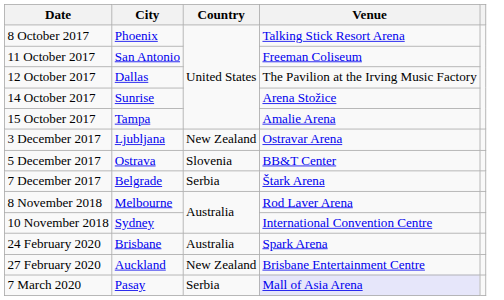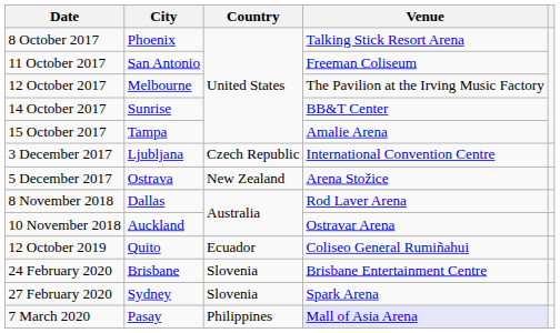12 October 2017 | City: Dallas -> Melbourne
14 October 2017 | Venue: Arena Stožice -> BB&T Center
3 December 2017 | Country: New Zealand -> Czech Republic
3 December 2017 | Venue: Ostravar Arena -> International Convention Centre
5 December 2017 | Country: Slovenia -> New Zealand
5 December 2017 | Venue: BB&T Center -> Arena Stožice
- row: 7 December 2017 | Belgrade | Serbia | Štark Arena
8 November 2018 | City: Melbourne -> Dallas
10 November 2018 | City: Sydney -> Auckland
10 November 2018 | Venue: International Convention Centre -> Ostravar Arena
+ row: 12 October 2019 | Quito | Ecuador | Coliseo General Rumiñahui
24 February 2020 | Country: Australia -> Slovenia
24 February 2020 | Venue: Spark Arena -> Brisbane Entertainment Centre
27 February 2020 | City: Auckland -> Sydney
27 February 2020 | Country: New Zealand -> Slovenia
27 February 2020 | Venue: Brisbane Entertainment Centre -> Spark Arena
7 March 2020 | Country: Serbia -> Philippines
